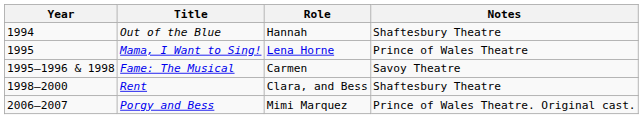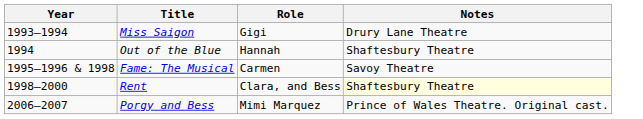+ row: 1993–1994 | Miss Saigon | Gigi | Drury Lane Theatre
- row: 1995 | Mama, I Want to Sing! | Lena Horne | Prince of Wales Theatre
Rent | Notes: no background -> lightyellow background
